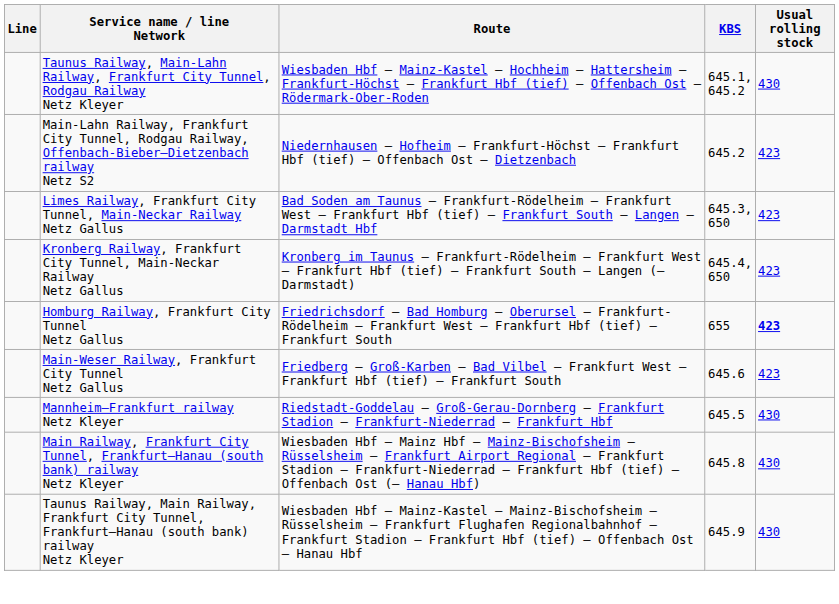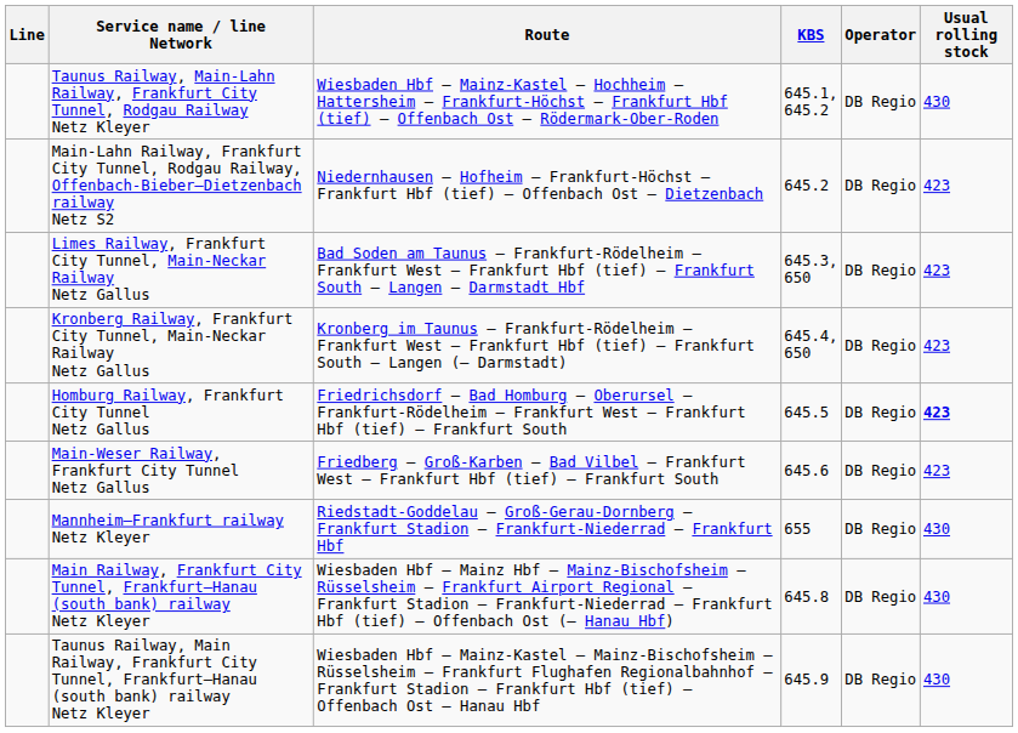+ column: Operator | DB Regio | DB Regio | DB Regio | DB Regio | DB Regio | DB Regio | DB Regio | DB Regio | DB Regio
Homburg Railway, Frankfurt City Tunnel Netz Gallus | KBS: 655 -> 645.5
Mannheim–Frankfurt railway Netz Kleyer | KBS: 645.5 -> 655
